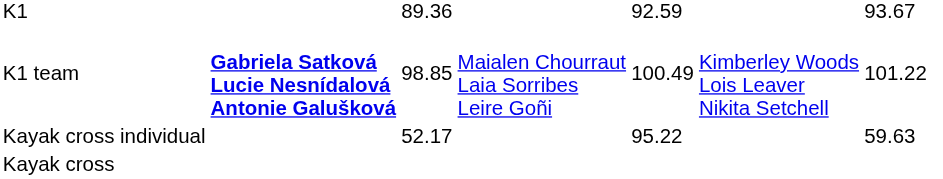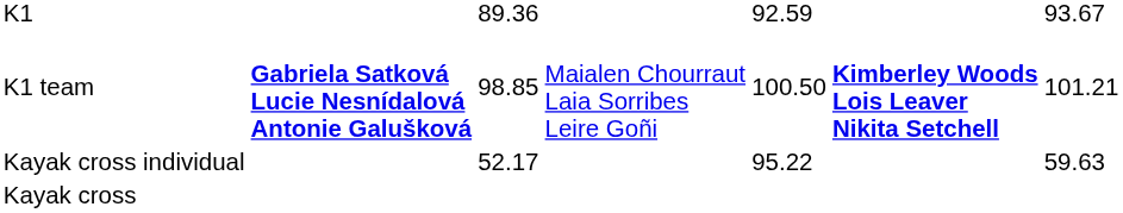K1 team | column 5: 100.49 -> 100.50
K1 team | column 6: normal -> bold
K1 team | column 7: 101.22 -> 101.21
